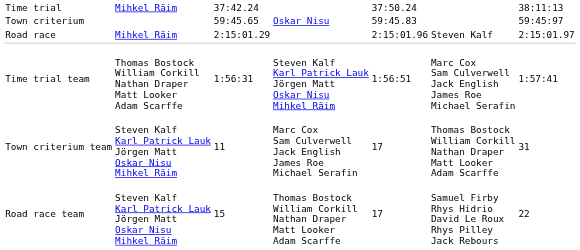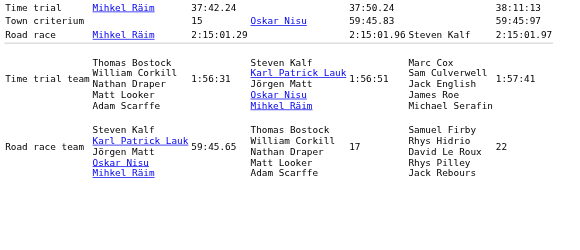Town criterium | column 3: 59:45.65 -> 15
- row: Town criterium team | Steven Kalf Karl Patrick Lauk Jörgen Matt Oskar Nisu Mihkel Räim | 11 | Marc Cox Sam Culverwell Jack English James Roe Michael Serafin | 17 | Thomas Bostock William Corkill Nathan Draper Matt Looker Adam Scarffe | 31
Road race team | column 3: 15 -> 59:45.65
